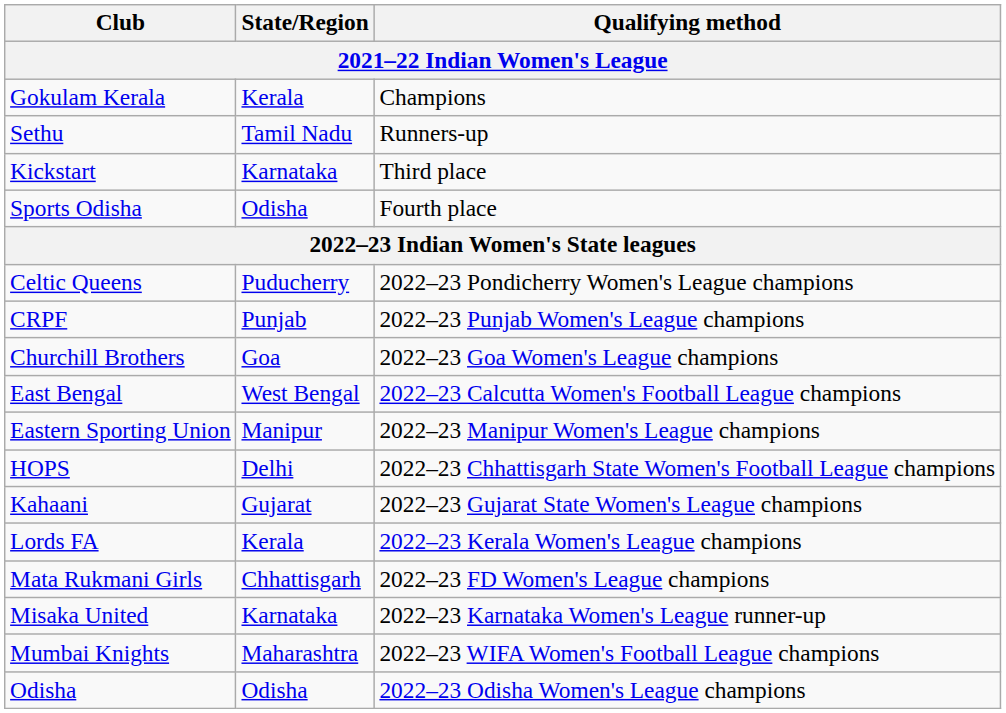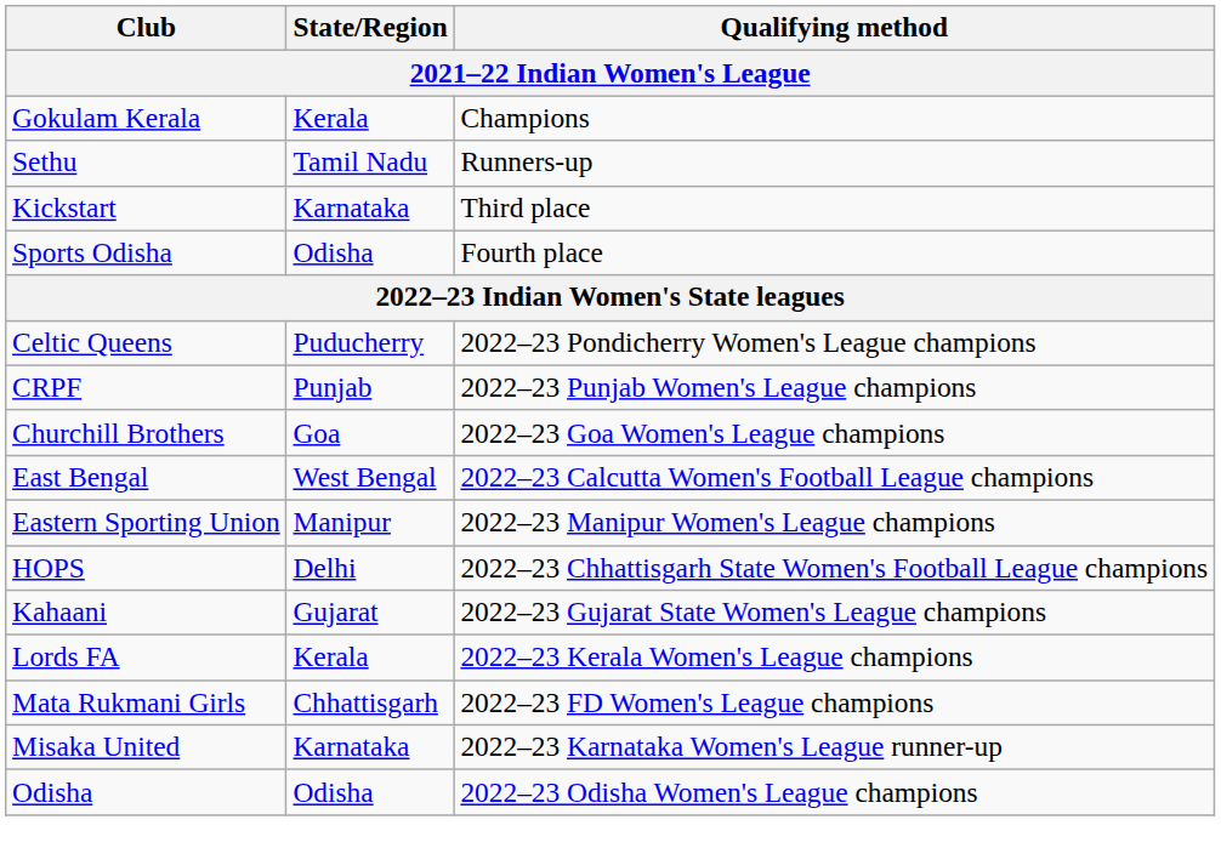- row: Mumbai Knights | Maharashtra | 2022–23 WIFA Women's Football League champions
